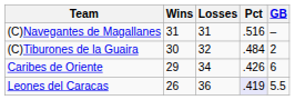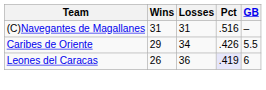- row: (C)Tiburones de la Guaira | 30 | 32 | .484 | 2
Caribes de Oriente | GB: 6 -> 5.5
Leones del Caracas | GB: 5.5 -> 6
